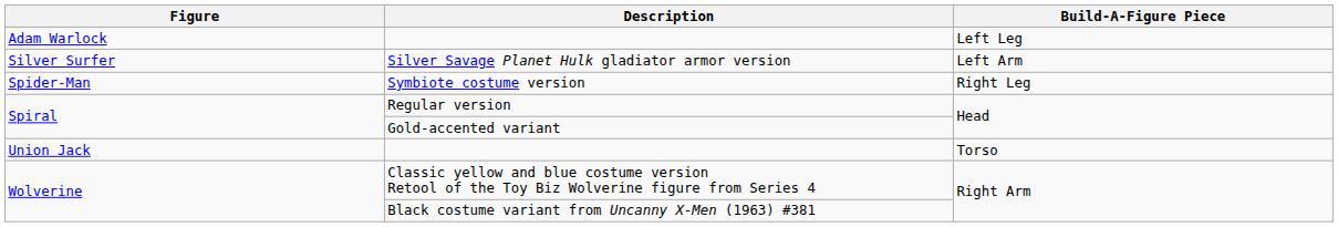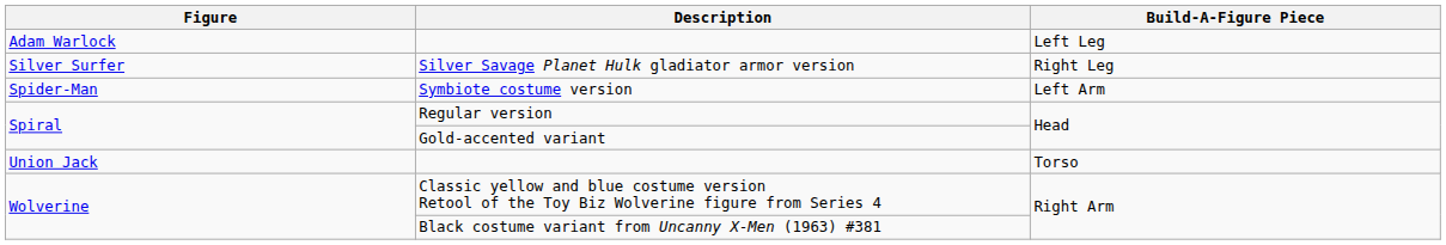Silver Savage Planet Hulk gladiator armor version | Build-A-Figure Piece: Left Arm -> Right Leg
Symbiote costume version | Build-A-Figure Piece: Right Leg -> Left Arm
